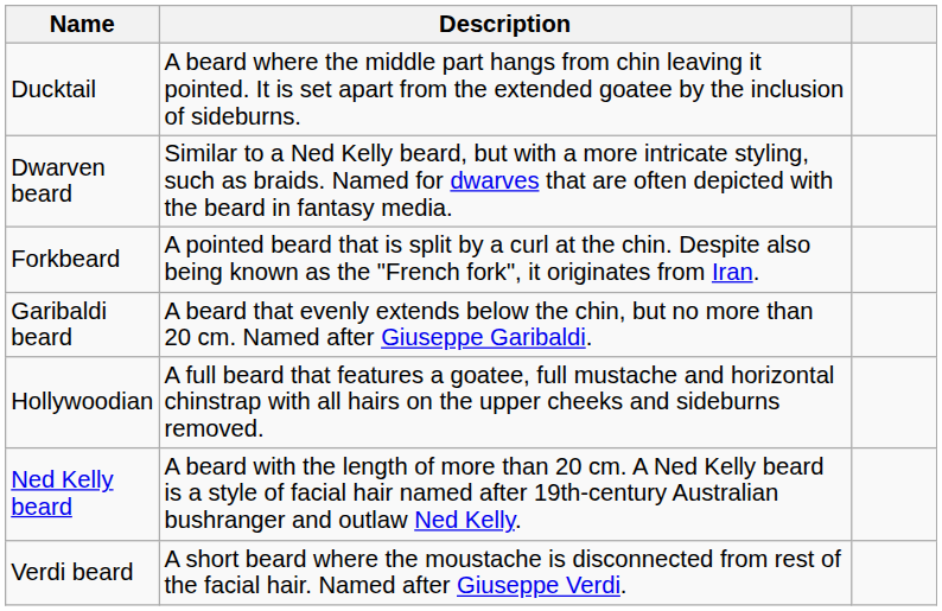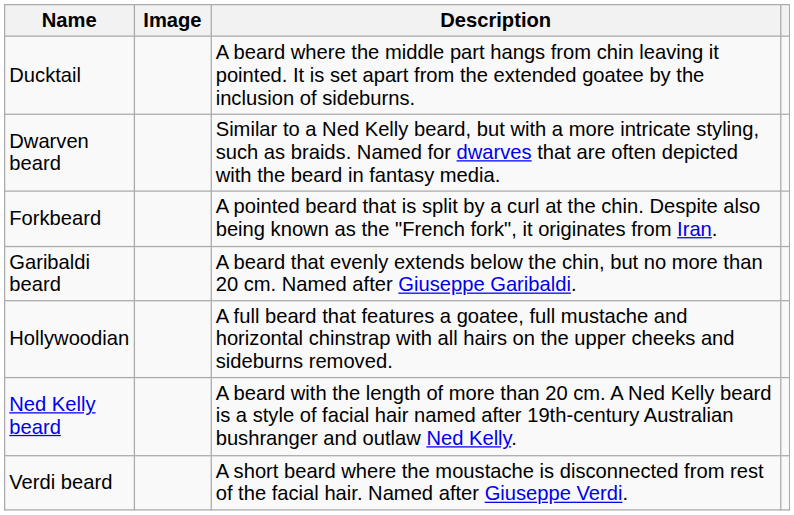+ column: Image
